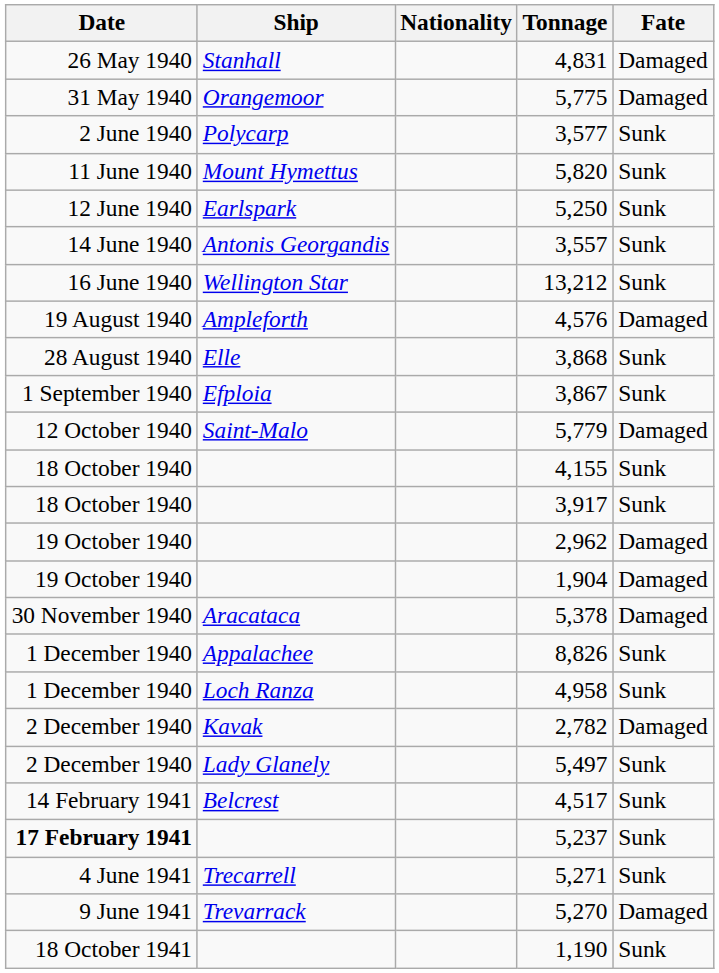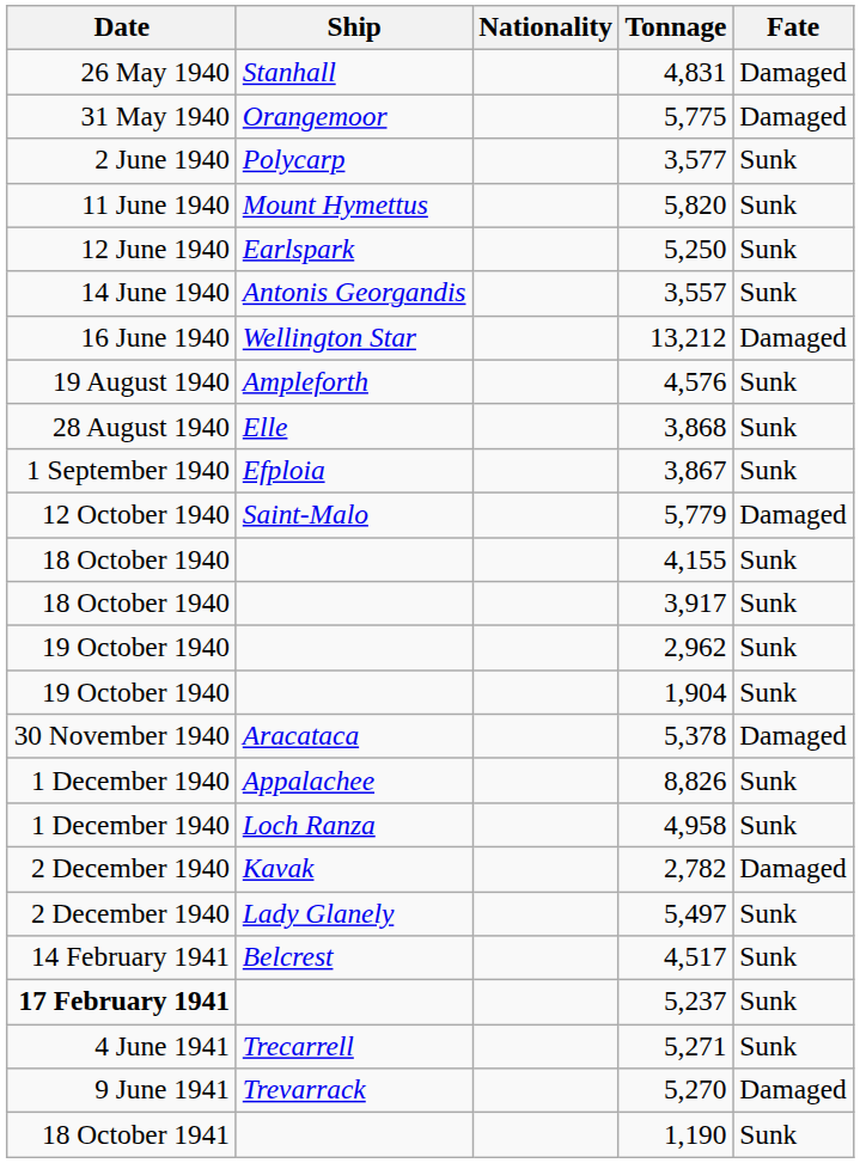13,212 | Fate: Sunk -> Damaged
4,576 | Fate: Damaged -> Sunk
2,962 | Fate: Damaged -> Sunk
1,904 | Fate: Damaged -> Sunk
